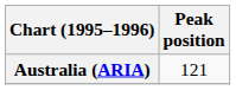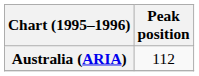Australia (ARIA) | Peak position: 121 -> 112
